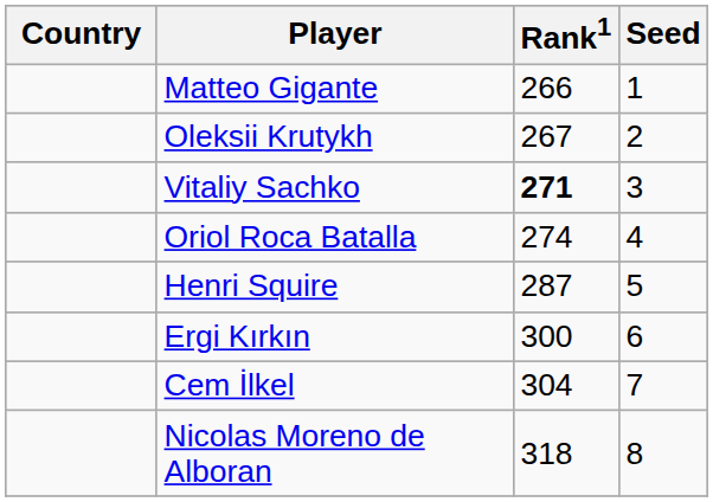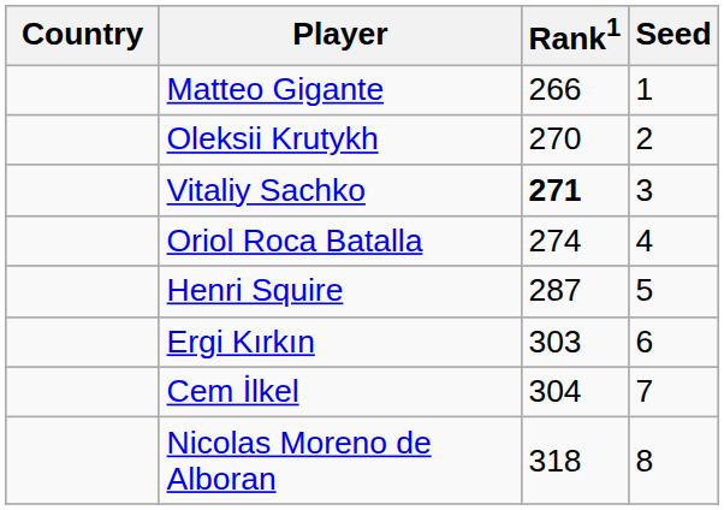Oleksii Krutykh | Rank1: 267 -> 270
Ergi Kırkın | Rank1: 300 -> 303
